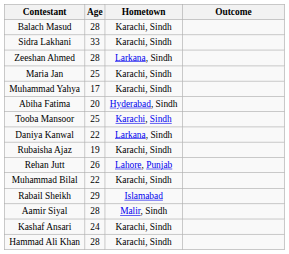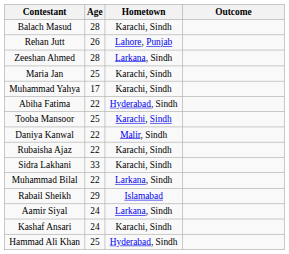rows swapped: Rehan Jutt <-> Sidra Lakhani
Abiha Fatima | Age: 20 -> 22
Daniya Kanwal | Hometown: Larkana, Sindh -> Malir, Sindh
Rubaisha Ajaz | Age: 19 -> 22
Muhammad Bilal | Hometown: Karachi, Sindh -> Larkana, Sindh
Aamir Siyal | Age: 28 -> 24
Aamir Siyal | Hometown: Malir, Sindh -> Larkana, Sindh
Hammad Ali Khan | Age: 28 -> 25
Hammad Ali Khan | Hometown: Karachi, Sindh -> Hyderabad, Sindh
